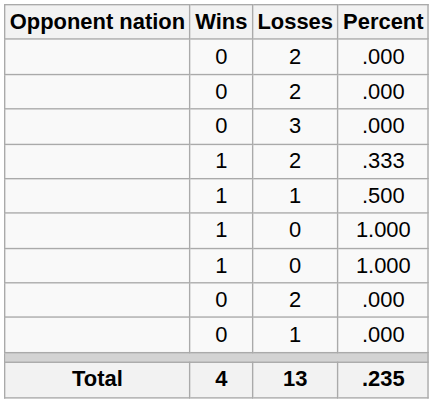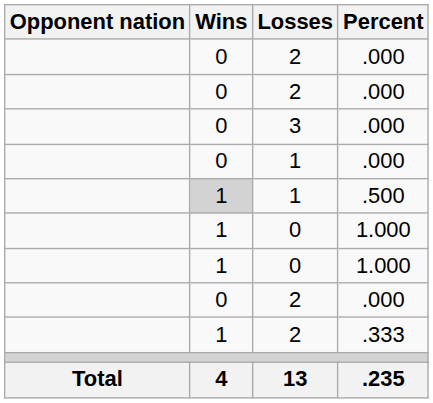rows swapped: 1 / .000 <-> 2 / .333
1 / .500 | Wins: no background -> lightgrey background
